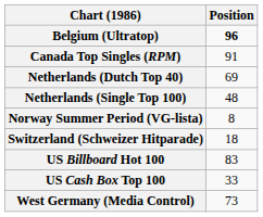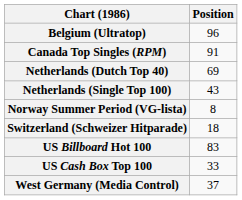Belgium (Ultratop) | Position: bold -> normal
Netherlands (Single Top 100) | Position: 48 -> 43
West Germany (Media Control) | Position: 73 -> 37
